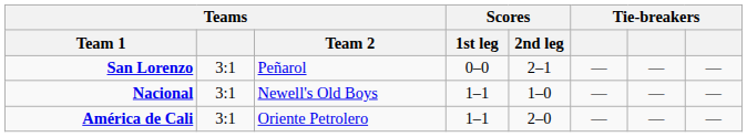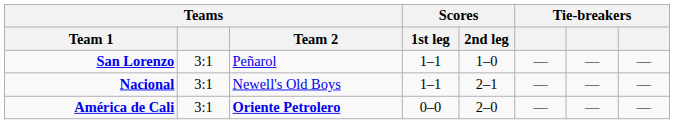San Lorenzo | Scores / 1st leg: 0–0 -> 1–1
San Lorenzo | Scores / 2nd leg: 2–1 -> 1–0
Nacional | Scores / 2nd leg: 1–0 -> 2–1
América de Cali | Teams / Team 2: normal -> bold
América de Cali | Scores / 1st leg: 1–1 -> 0–0
